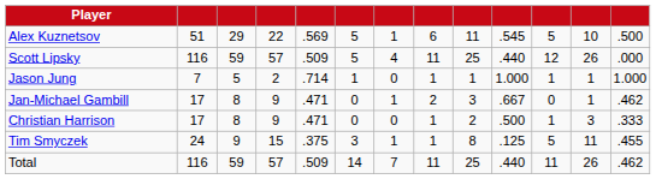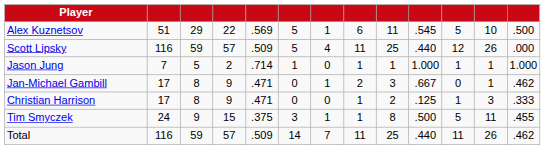Christian Harrison | column 10: .500 -> .125
Tim Smyczek | column 10: .125 -> .500
